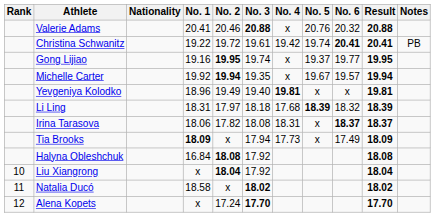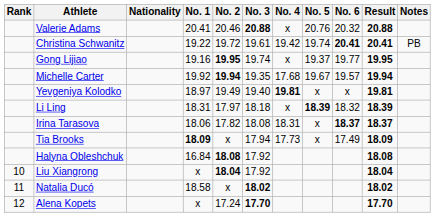Michelle Carter | No. 4: x -> 17.68
Yevgeniya Kolodko | No. 1: 18.96 -> 18.97
Li Ling | No. 4: 17.68 -> x
